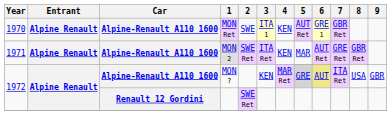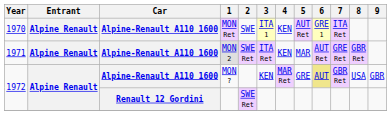MON Ret | 7: GBR Ret -> ITA Ret
MON ? | 5: lightgrey background -> no background
MON ? | 7: ITA Ret -> GBR Ret
